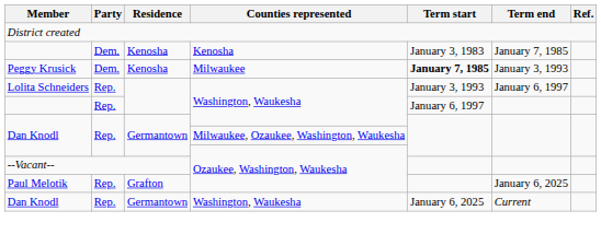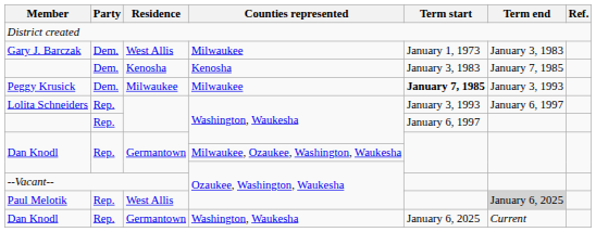+ row: Gary J. Barczak | Dem. | West Allis | Milwaukee | January 1, 1973 | January 3, 1983
Peggy Krusick | Residence: Kenosha -> Milwaukee
Paul Melotik | Residence: Grafton -> West Allis
Paul Melotik | Term end: no background -> lightgrey background
